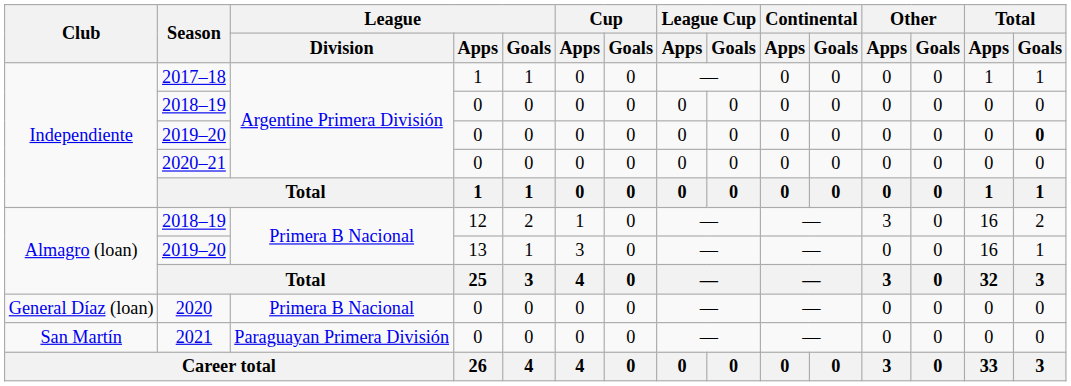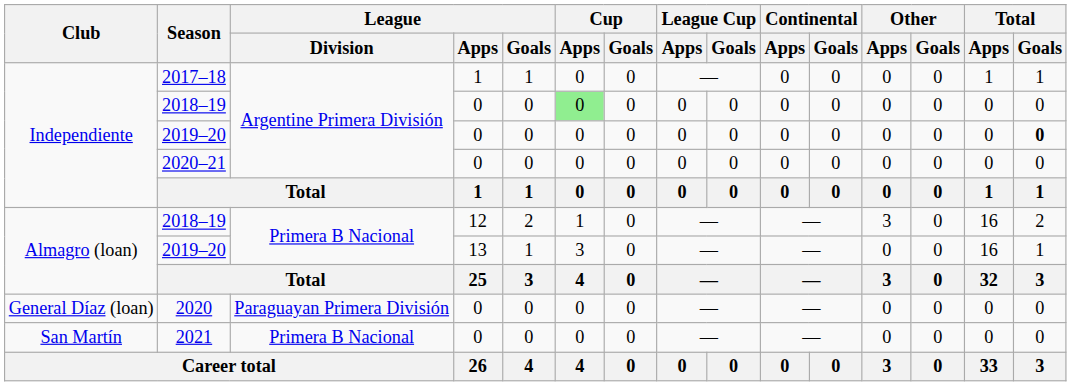Independiente / 2018–19 | Cup / Apps: no background -> lightgreen background
2020 | League / Division: Primera B Nacional -> Paraguayan Primera División
2021 | League / Division: Paraguayan Primera División -> Primera B Nacional
